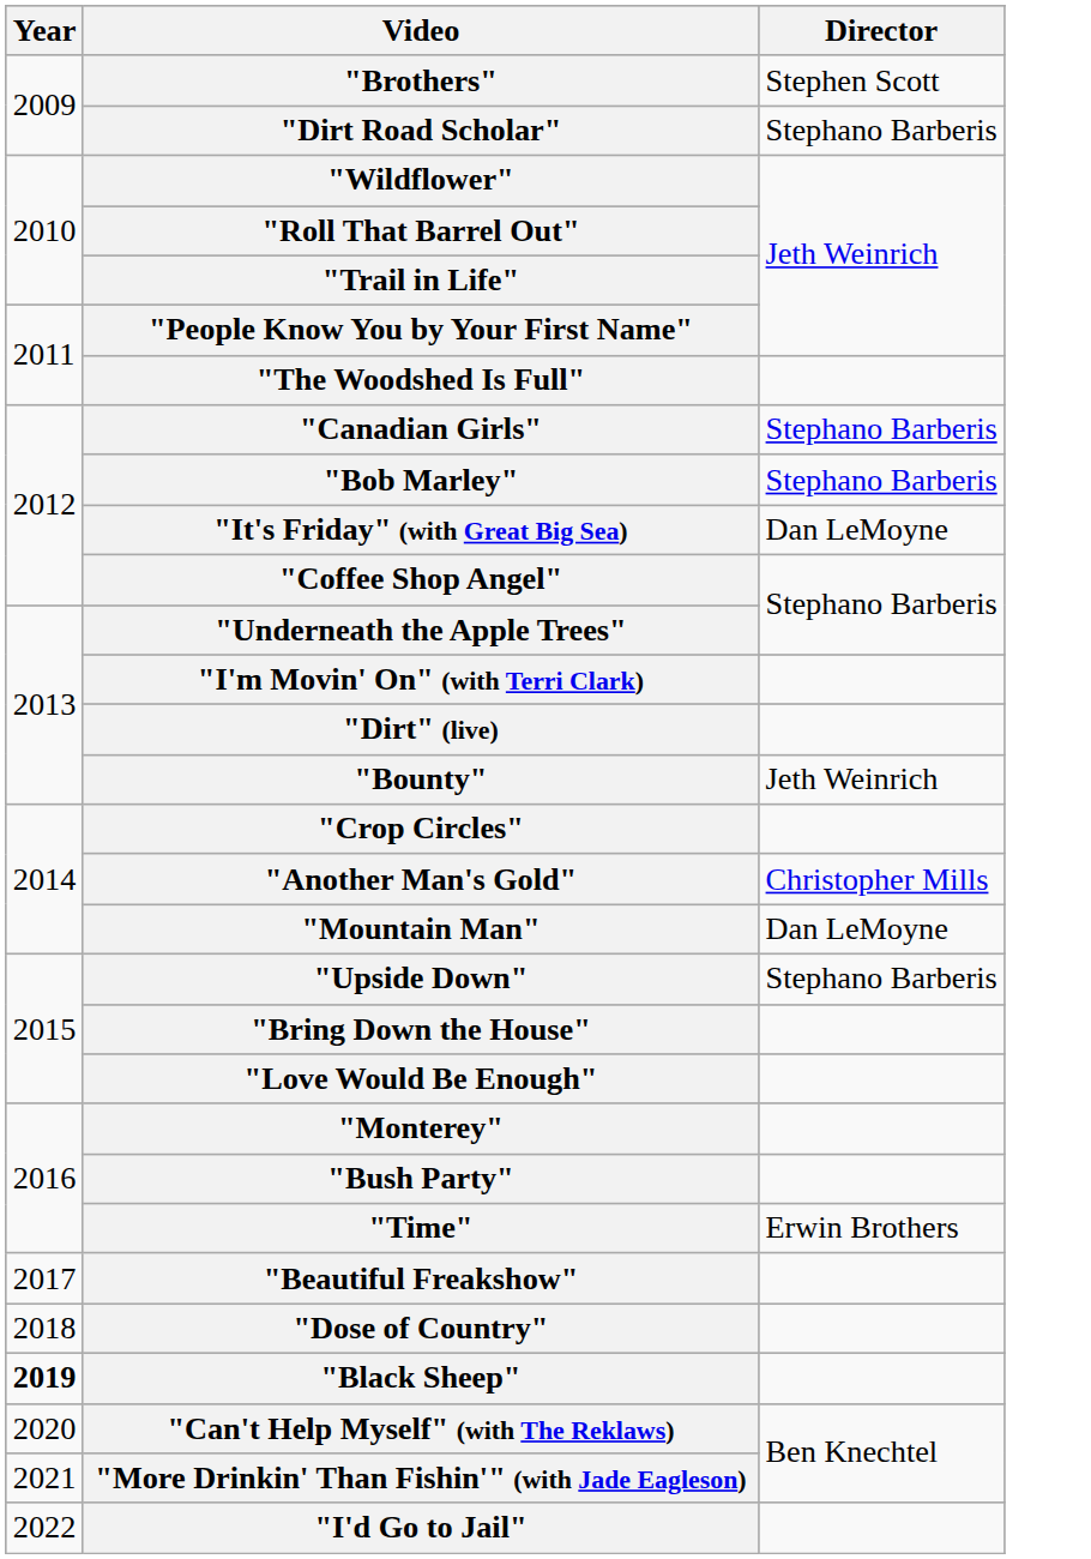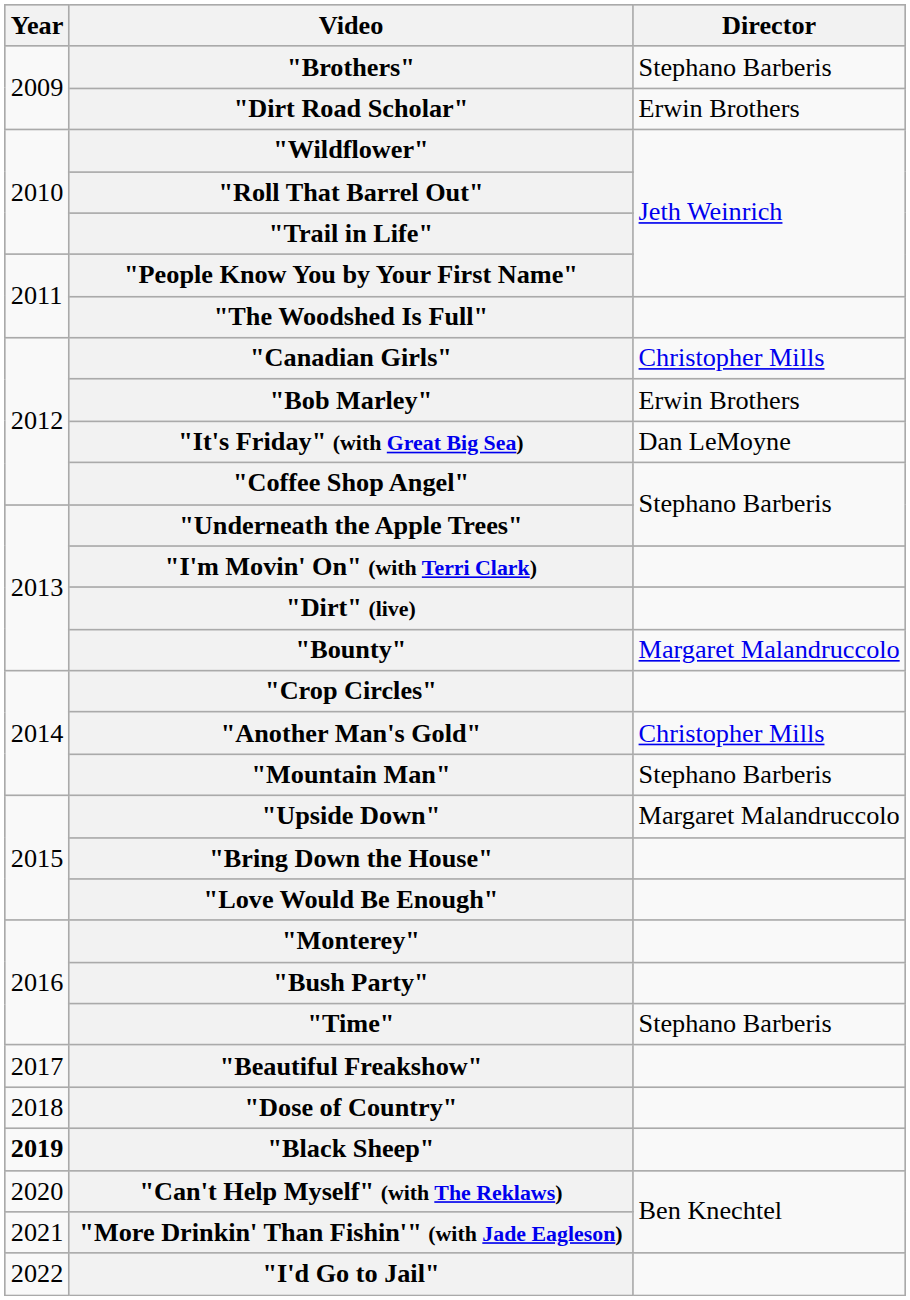"Brothers" | Director: Stephen Scott -> Stephano Barberis
"Dirt Road Scholar" | Director: Stephano Barberis -> Erwin Brothers
"Canadian Girls" | Director: Stephano Barberis -> Christopher Mills
"Bob Marley" | Director: Stephano Barberis -> Erwin Brothers
"Bounty" | Director: Jeth Weinrich -> Margaret Malandruccolo
"Mountain Man" | Director: Dan LeMoyne -> Stephano Barberis
"Upside Down" | Director: Stephano Barberis -> Margaret Malandruccolo
"Time" | Director: Erwin Brothers -> Stephano Barberis
